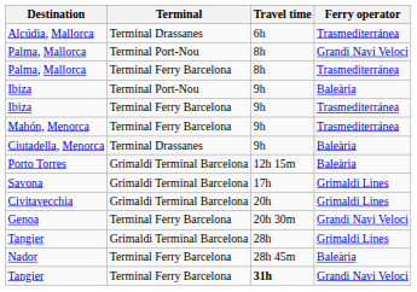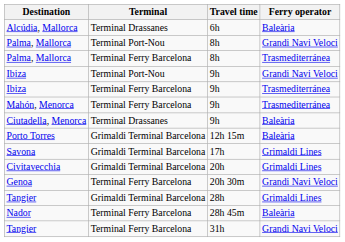Alcúdia, Mallorca | Ferry operator: Trasmediterránea -> Baleària
Ibiza / Terminal Port-Nou | Ferry operator: Baleària -> Grandi Navi Veloci
Tangier / Terminal Ferry Barcelona | Travel time: bold -> normal
